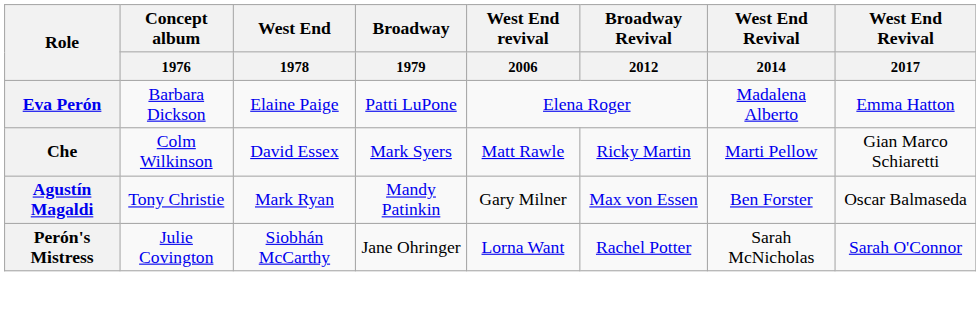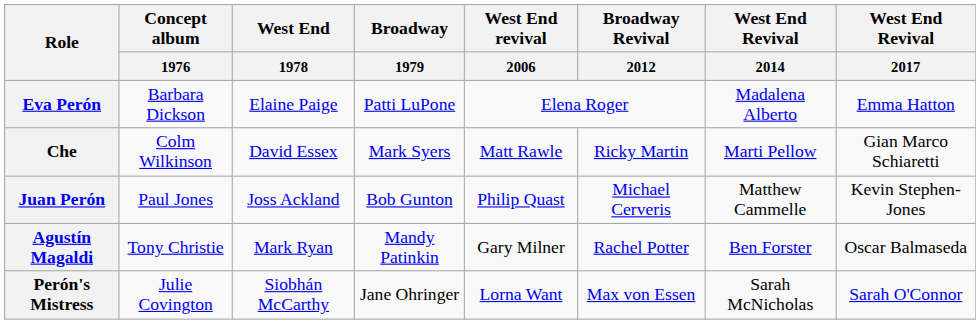+ row: Juan Perón | Paul Jones | Joss Ackland | Bob Gunton | Philip Quast | Michael Cerveris | Matthew Cammelle | Kevin Stephen-Jones
Agustín Magaldi | Broadway Revival / 2012: Max von Essen -> Rachel Potter
Perón's Mistress | Broadway Revival / 2012: Rachel Potter -> Max von Essen
